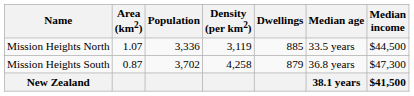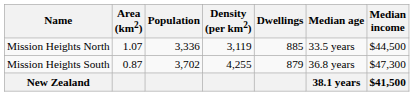Mission Heights South | Density (per km2): 4,258 -> 4,255
